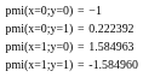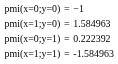rows swapped: pmi(x=0;y=1) <-> pmi(x=1;y=0)
pmi(x=1;y=1) | column 3: -1.584960 -> -1.584963
